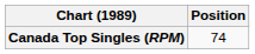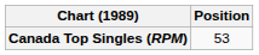Canada Top Singles (RPM) | Position: 74 -> 53
